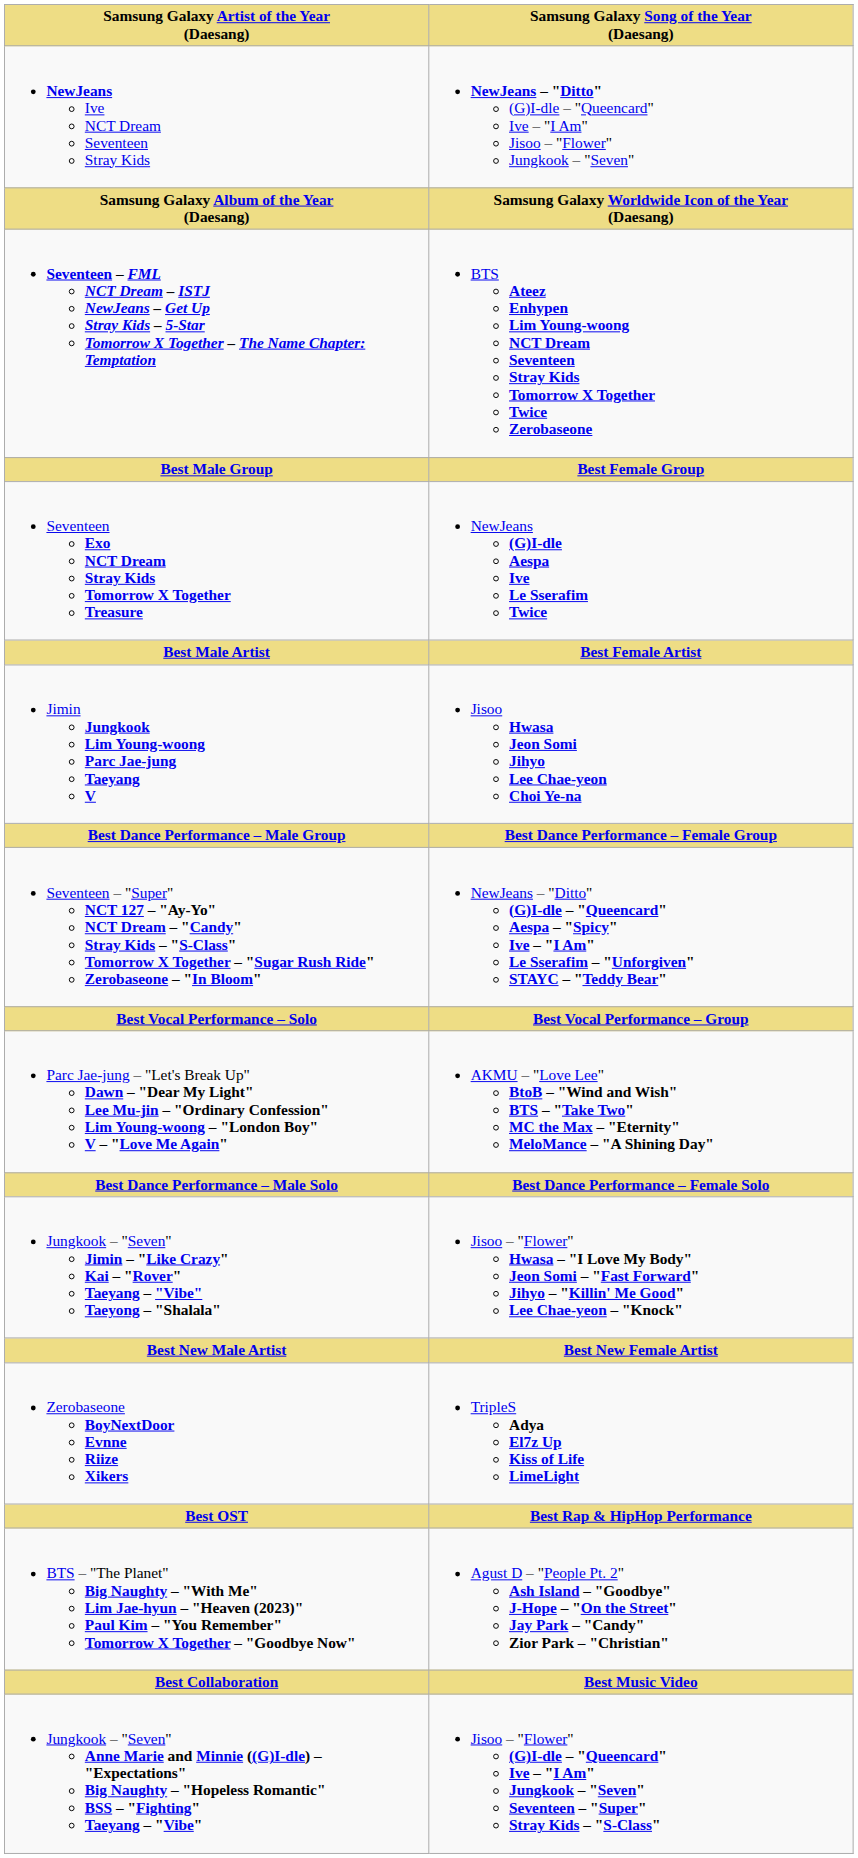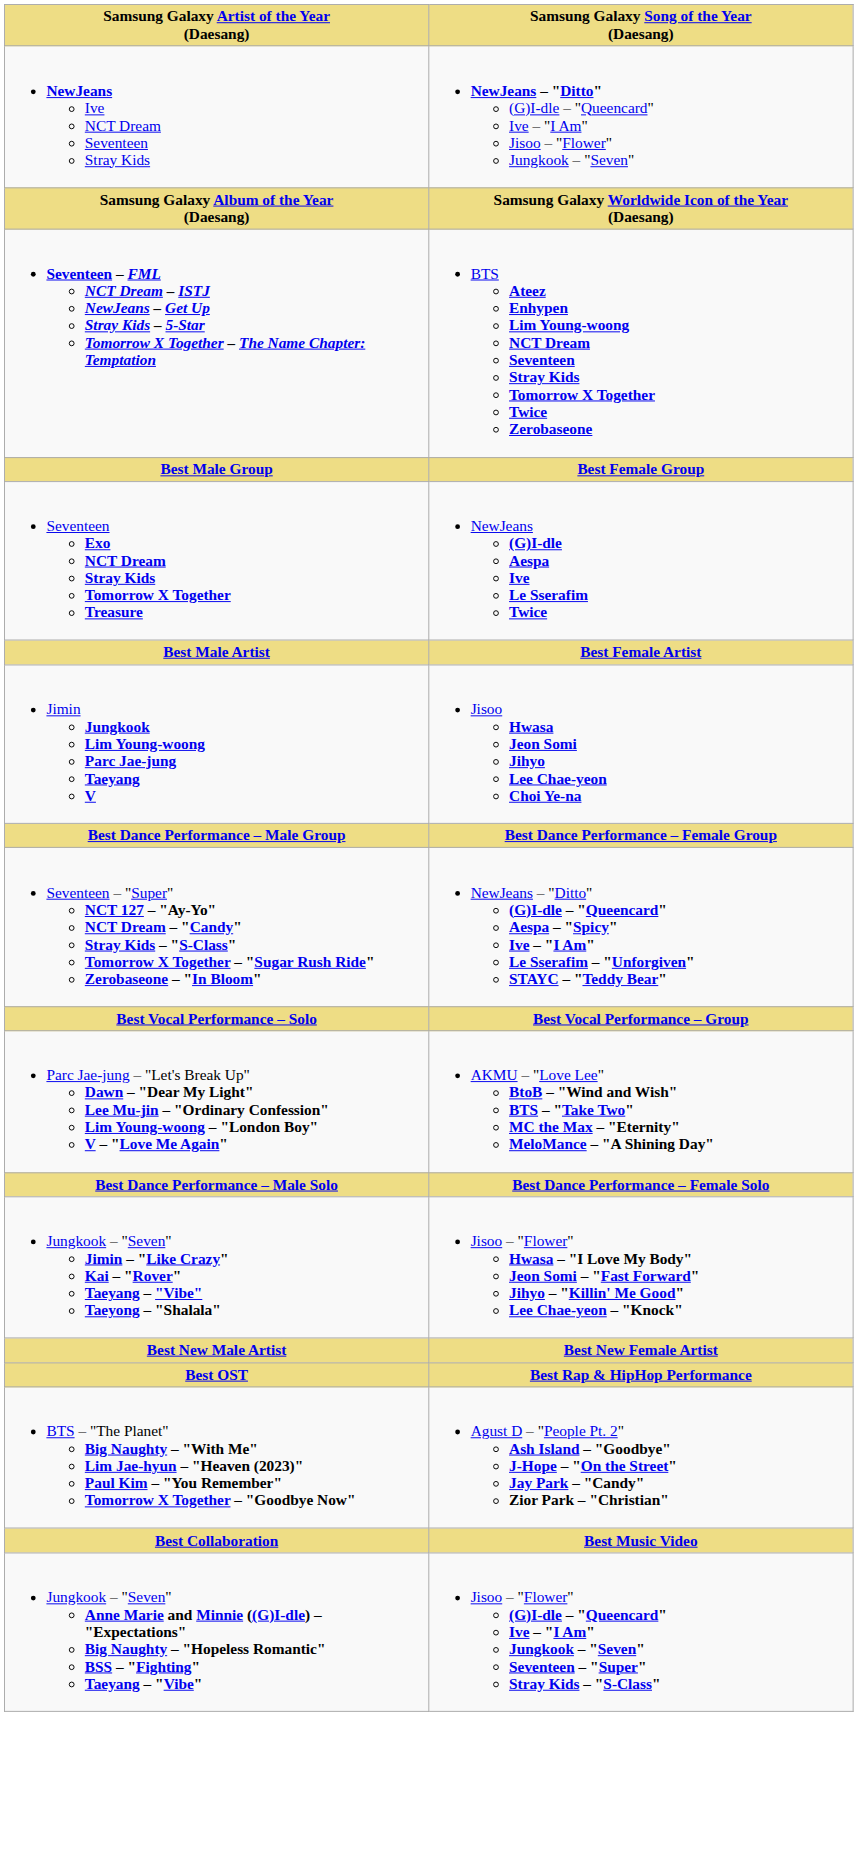- row: Zerobaseone BoyNextDoor Evnne Riize Xikers | TripleS Adya El7z Up Kiss of Life LimeLight
